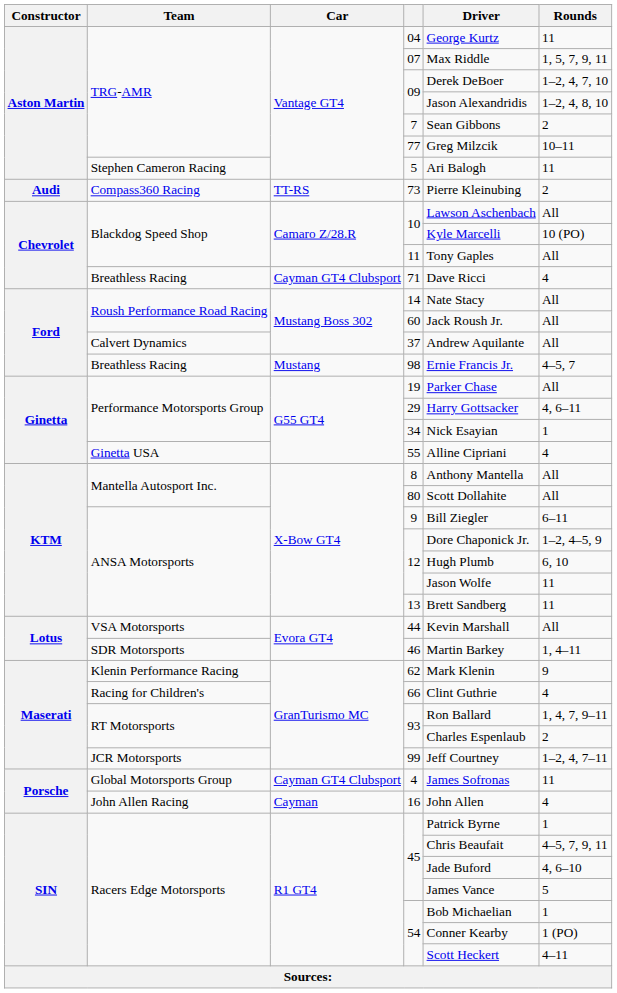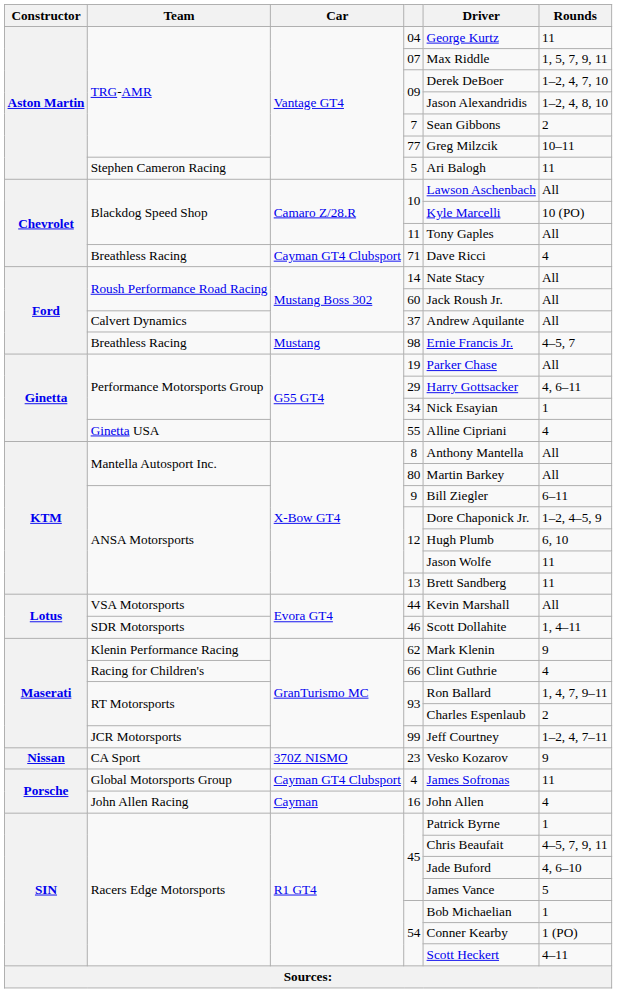- row: Audi | Compass360 Racing | TT-RS | 73 | Pierre Kleinubing | 2
80 | Driver: Scott Dollahite -> Martin Barkey
46 | Driver: Martin Barkey -> Scott Dollahite
+ row: Nissan | CA Sport | 370Z NISMO | 23 | Vesko Kozarov | 9
